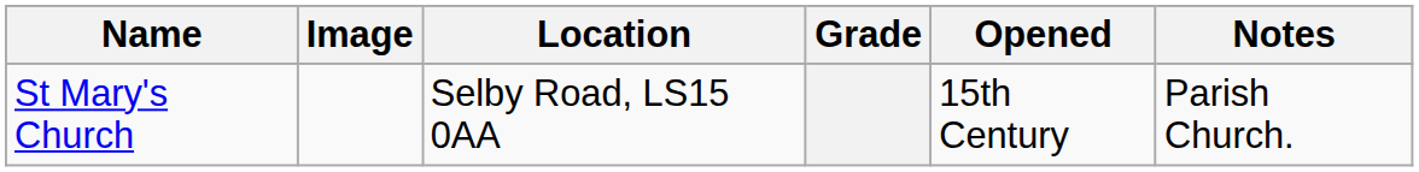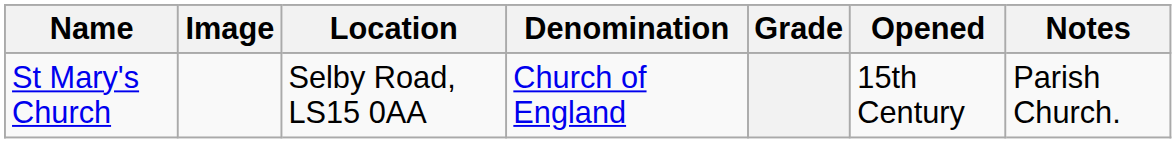+ column: Denomination | Church of England
